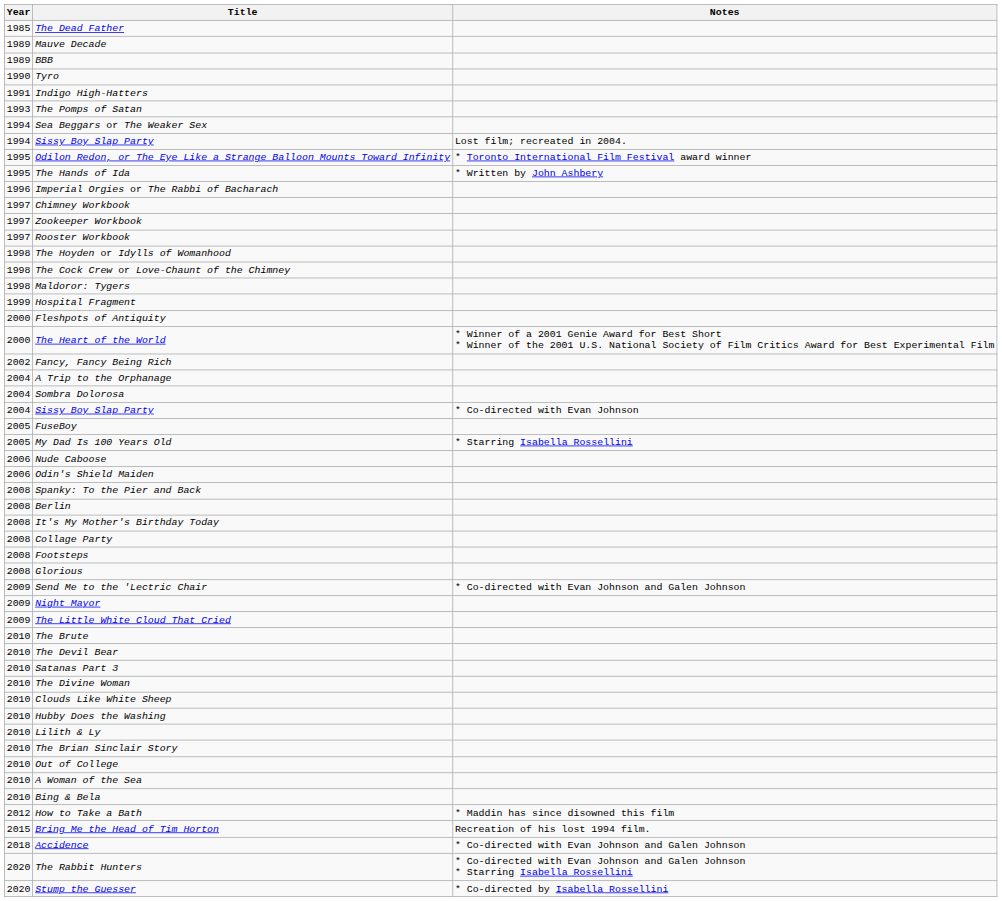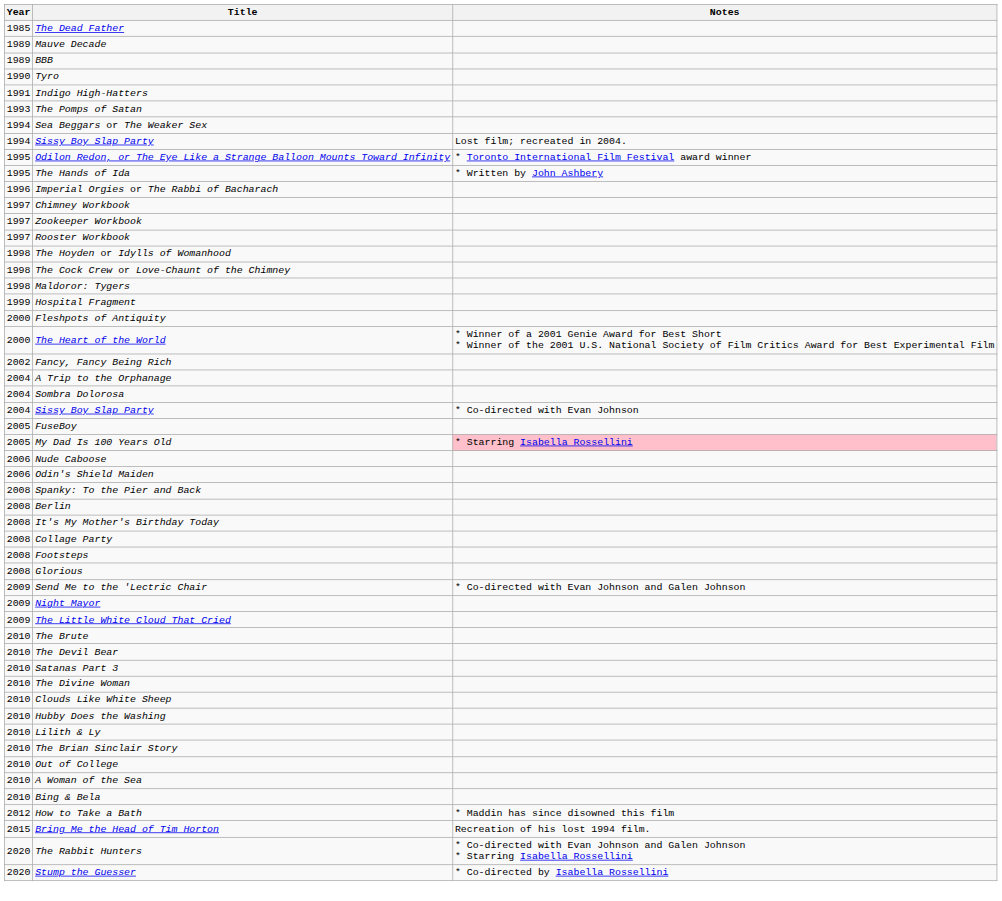My Dad Is 100 Years Old | Notes: no background -> pink background
- row: 2018 | Accidence | * Co-directed with Evan Johnson and Galen Johnson
